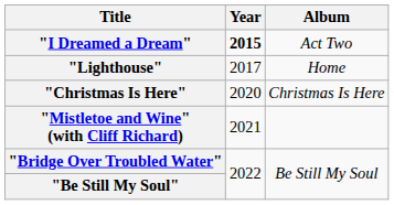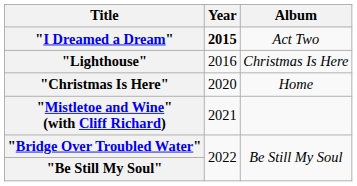"Lighthouse" | Year: 2017 -> 2016
"Lighthouse" | Album: Home -> Christmas Is Here
"Christmas Is Here" | Album: Christmas Is Here -> Home
